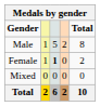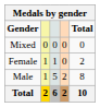rows swapped: Male <-> Mixed
Female | column 3: bold -> normal
